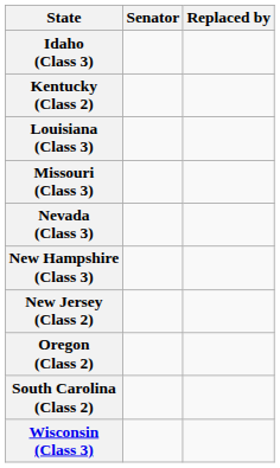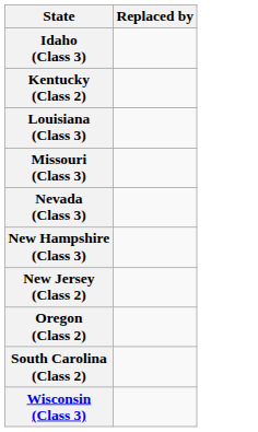- column: Senator
